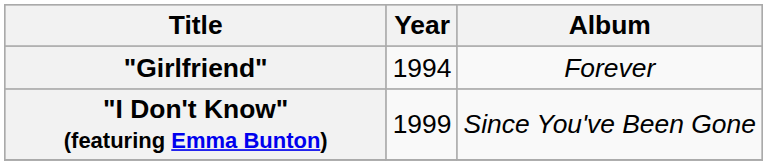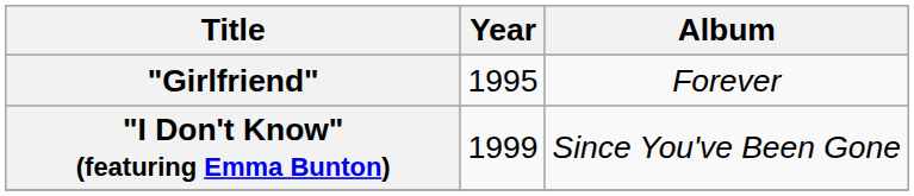"Girlfriend" | Year: 1994 -> 1995
